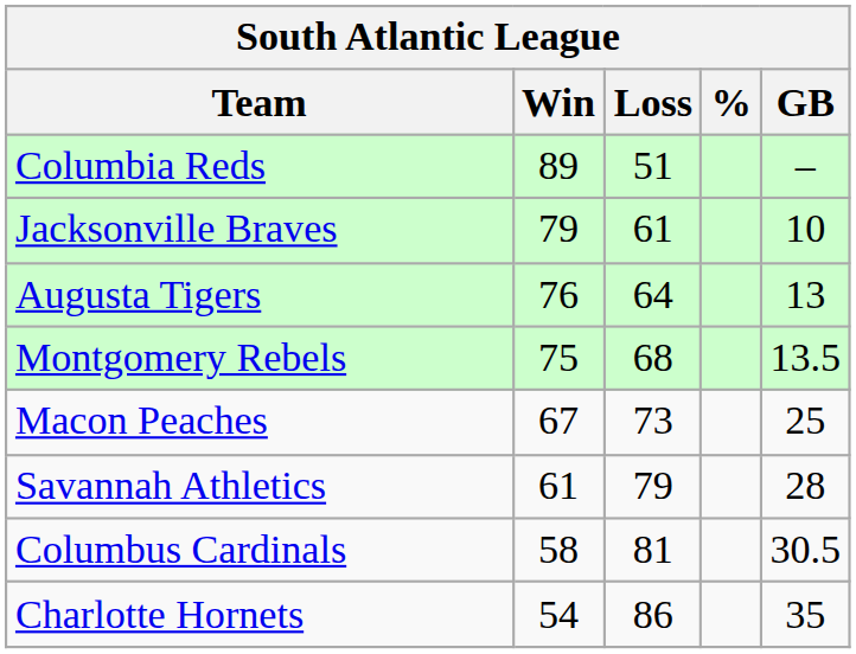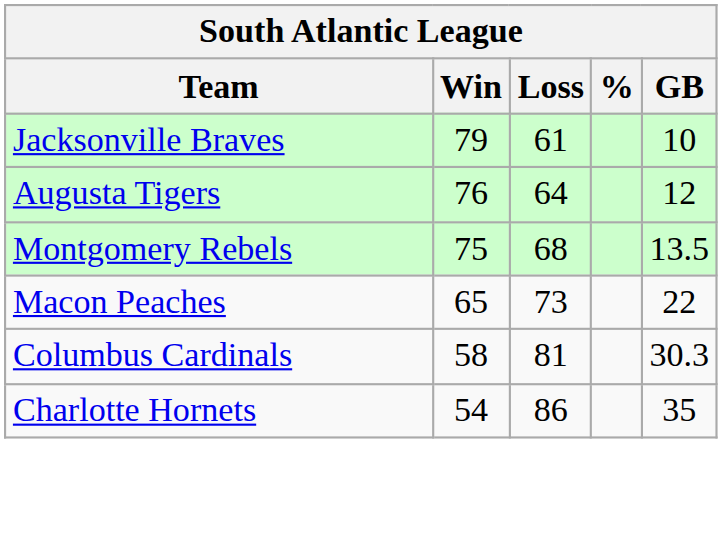- row: Columbia Reds | 89 | 51 | –
Augusta Tigers | GB: 13 -> 12
Macon Peaches | Win: 67 -> 65
Macon Peaches | GB: 25 -> 22
- row: Savannah Athletics | 61 | 79 | 28
Columbus Cardinals | GB: 30.5 -> 30.3
